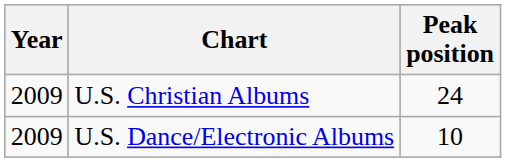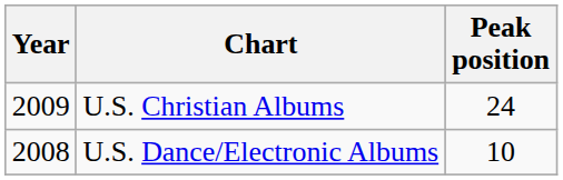U.S. Dance/Electronic Albums | Year: 2009 -> 2008
